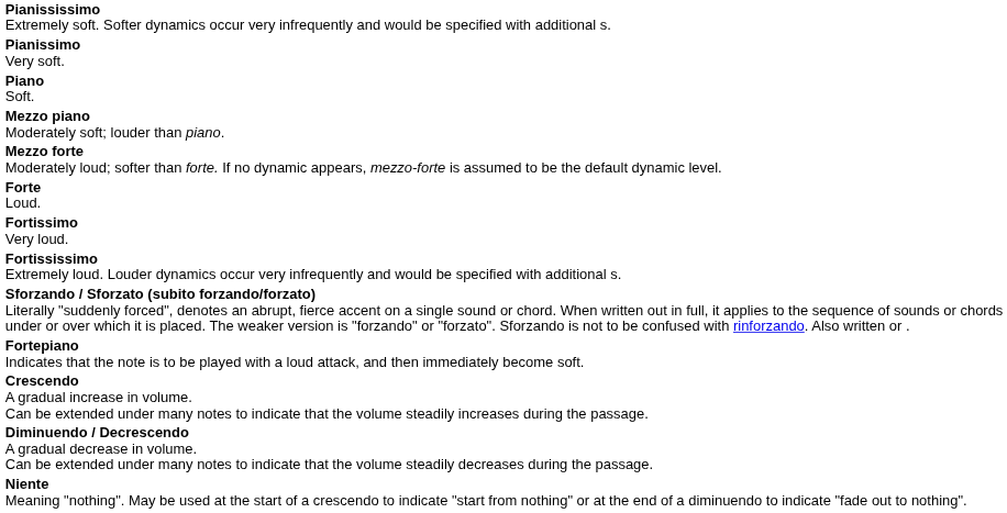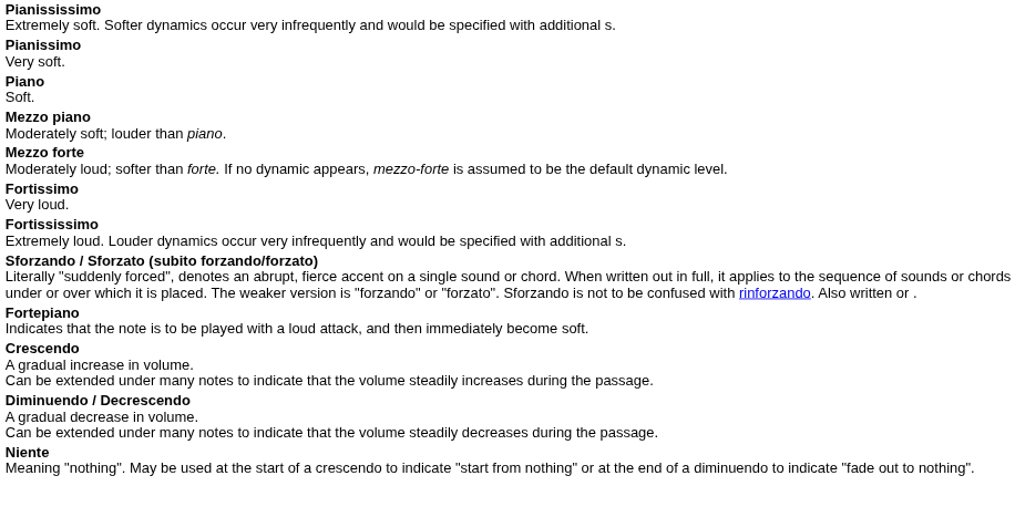- row: Forte Loud.
